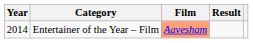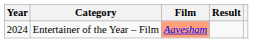Entertainer of the Year – Film | Year: 2014 -> 2024
